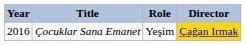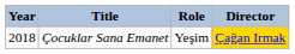Çocuklar Sana Emanet | Year: 2016 -> 2018
